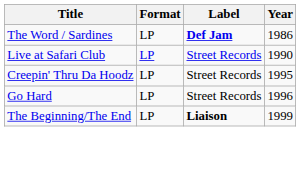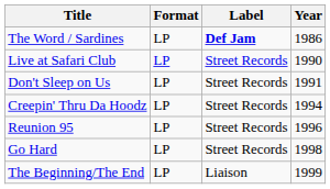+ row: Don't Sleep on Us | LP | Street Records | 1991
Creepin' Thru Da Hoodz | Year: 1995 -> 1994
+ row: Reunion 95 | LP | Street Records | 1996
Go Hard | Year: 1996 -> 1998
The Beginning/The End | Label: bold -> normal
